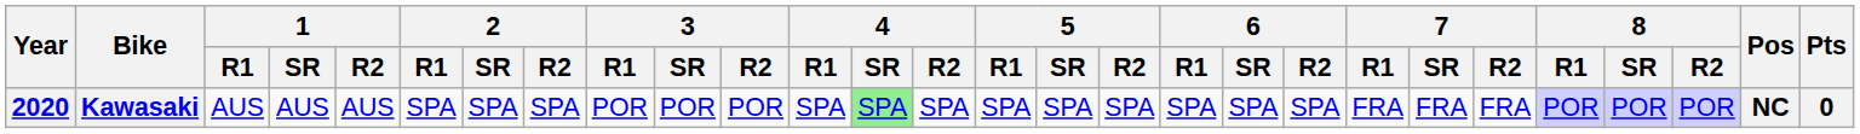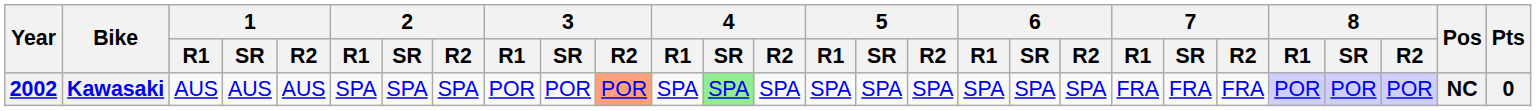Kawasaki | Year: 2020 -> 2002
Kawasaki | 3 / R2: no background -> lightsalmon background
